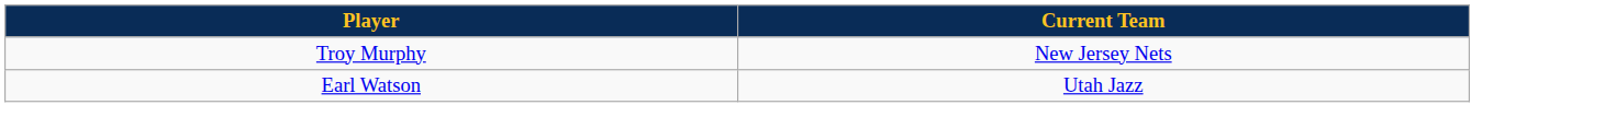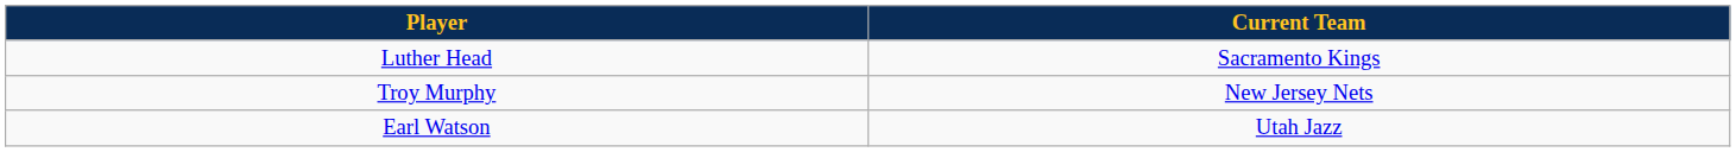+ row: Luther Head | Sacramento Kings
